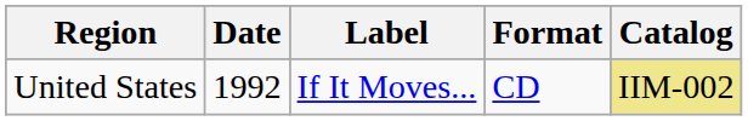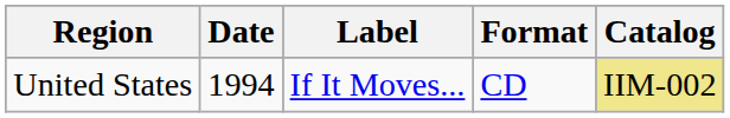United States | Date: 1992 -> 1994
